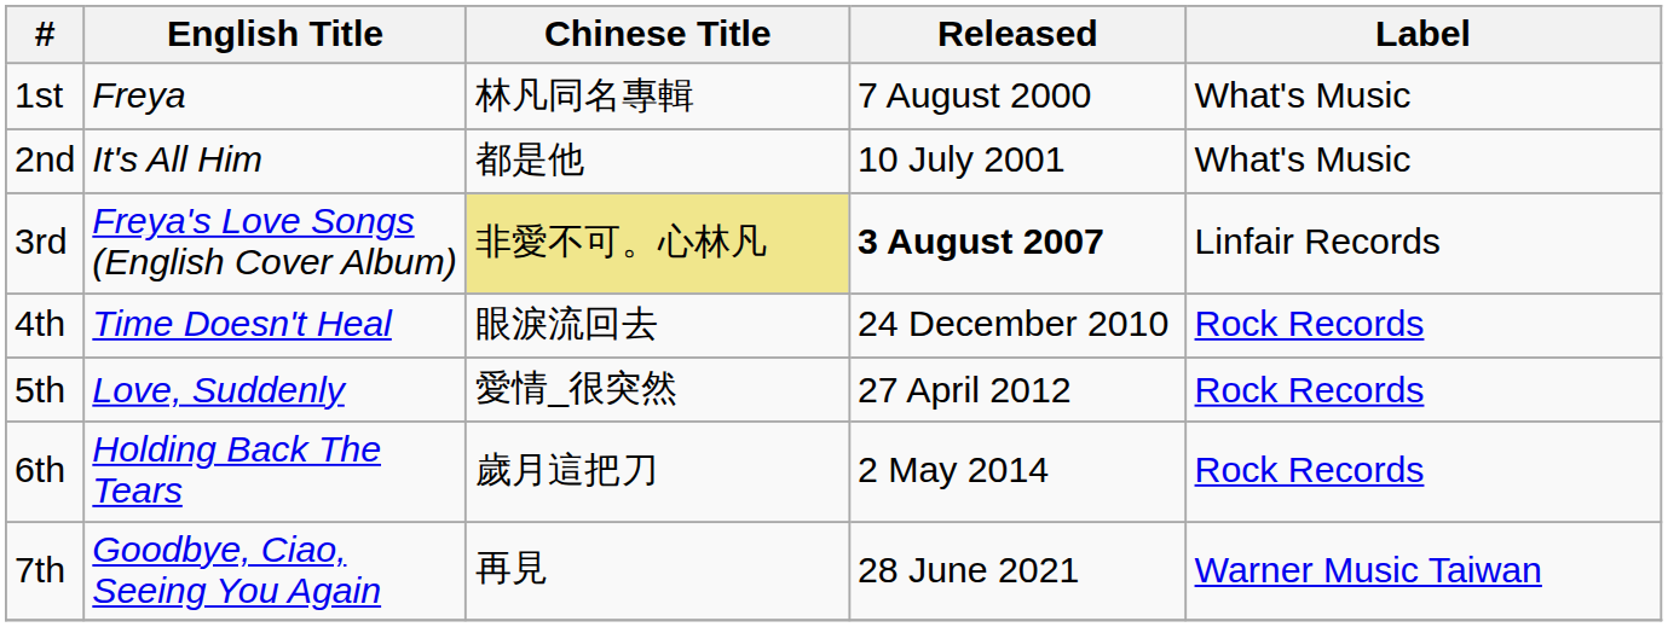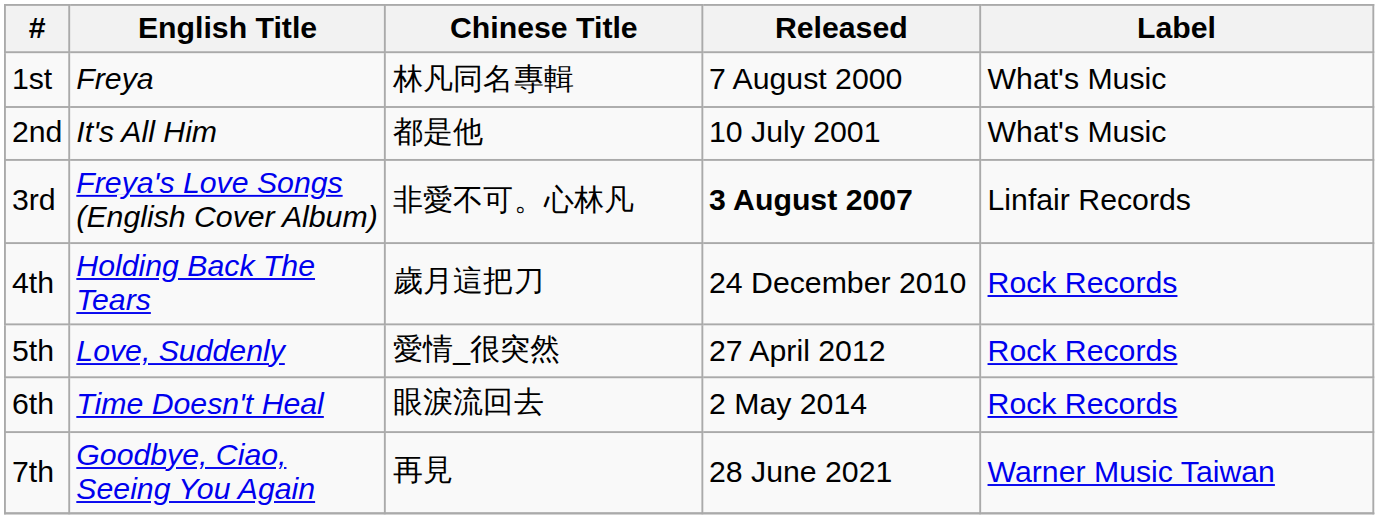3rd | Chinese Title: khaki background -> no background
4th | English Title: Time Doesn't Heal -> Holding Back The Tears
4th | Chinese Title: 眼淚流回去 -> 歲月這把刀
6th | English Title: Holding Back The Tears -> Time Doesn't Heal
6th | Chinese Title: 歲月這把刀 -> 眼淚流回去
